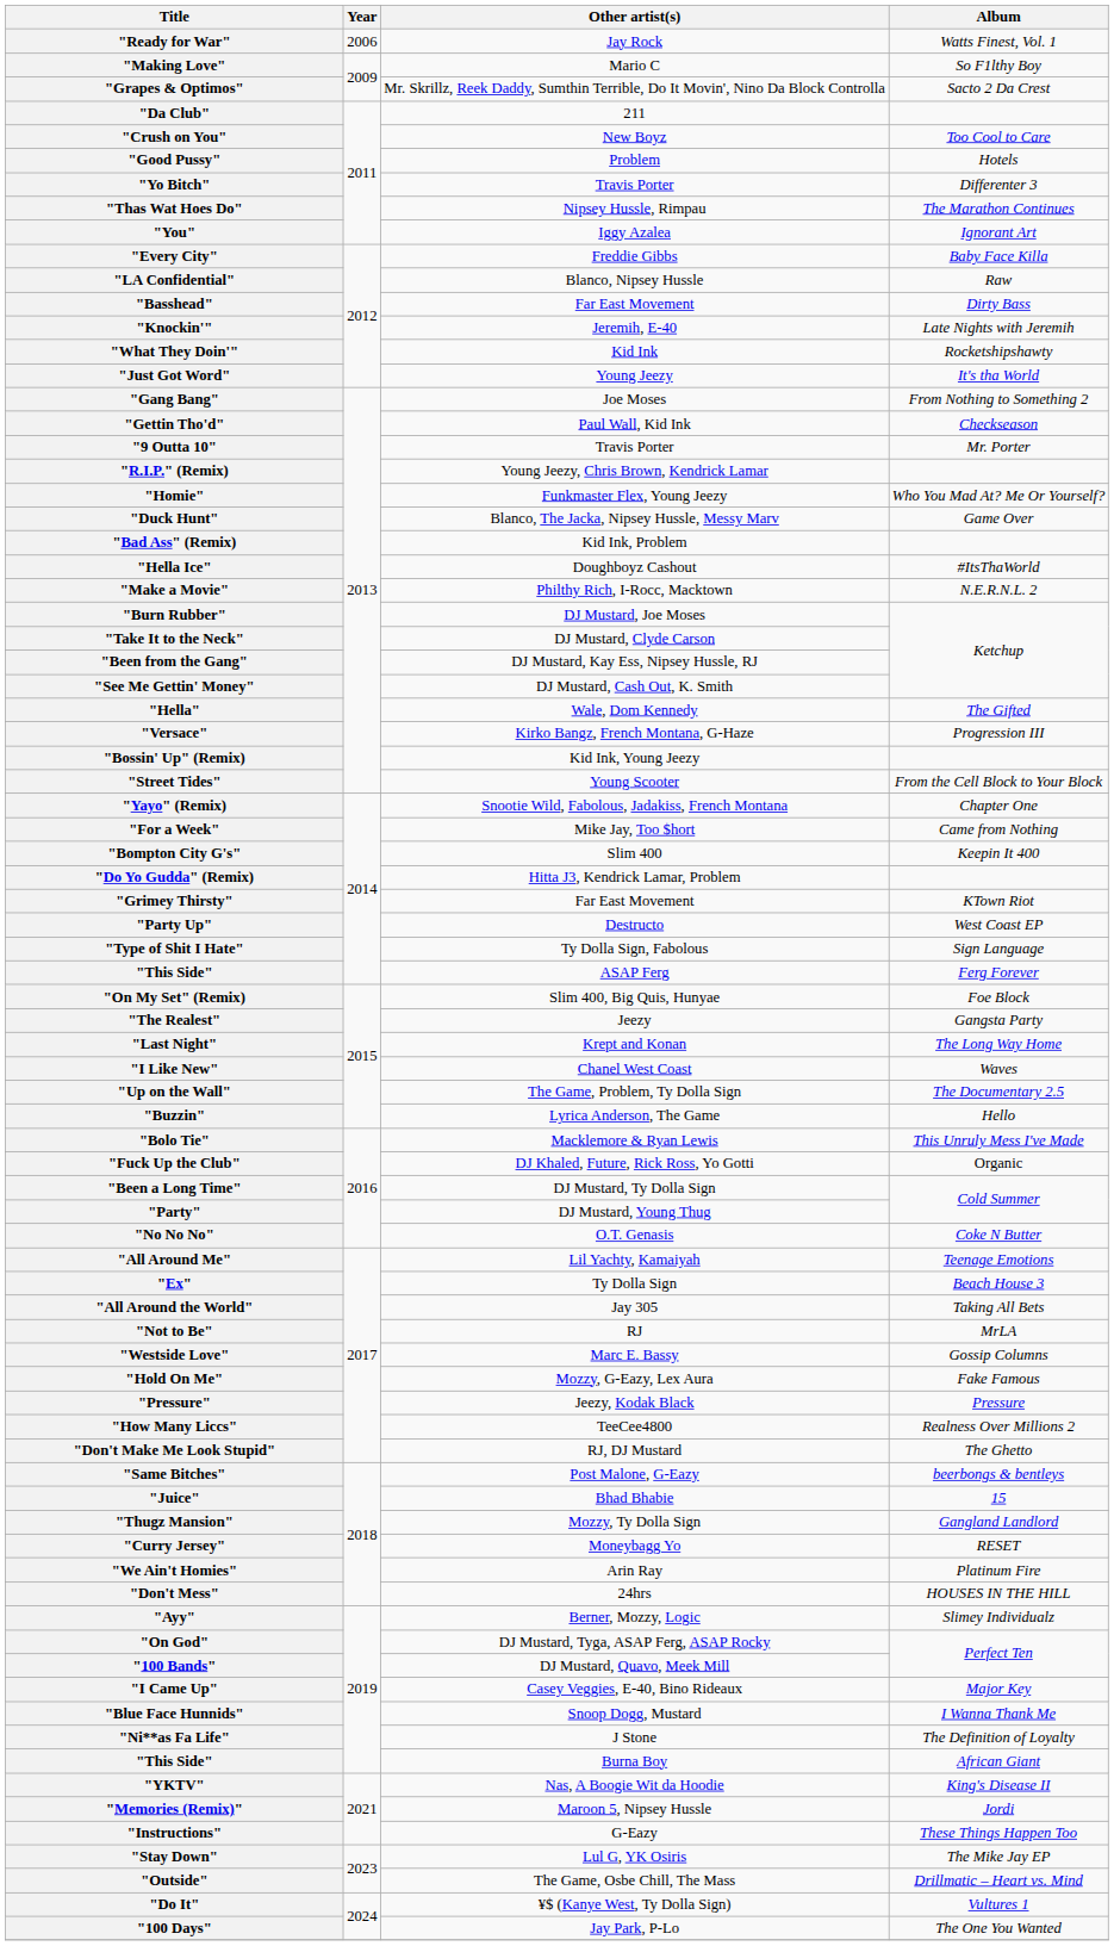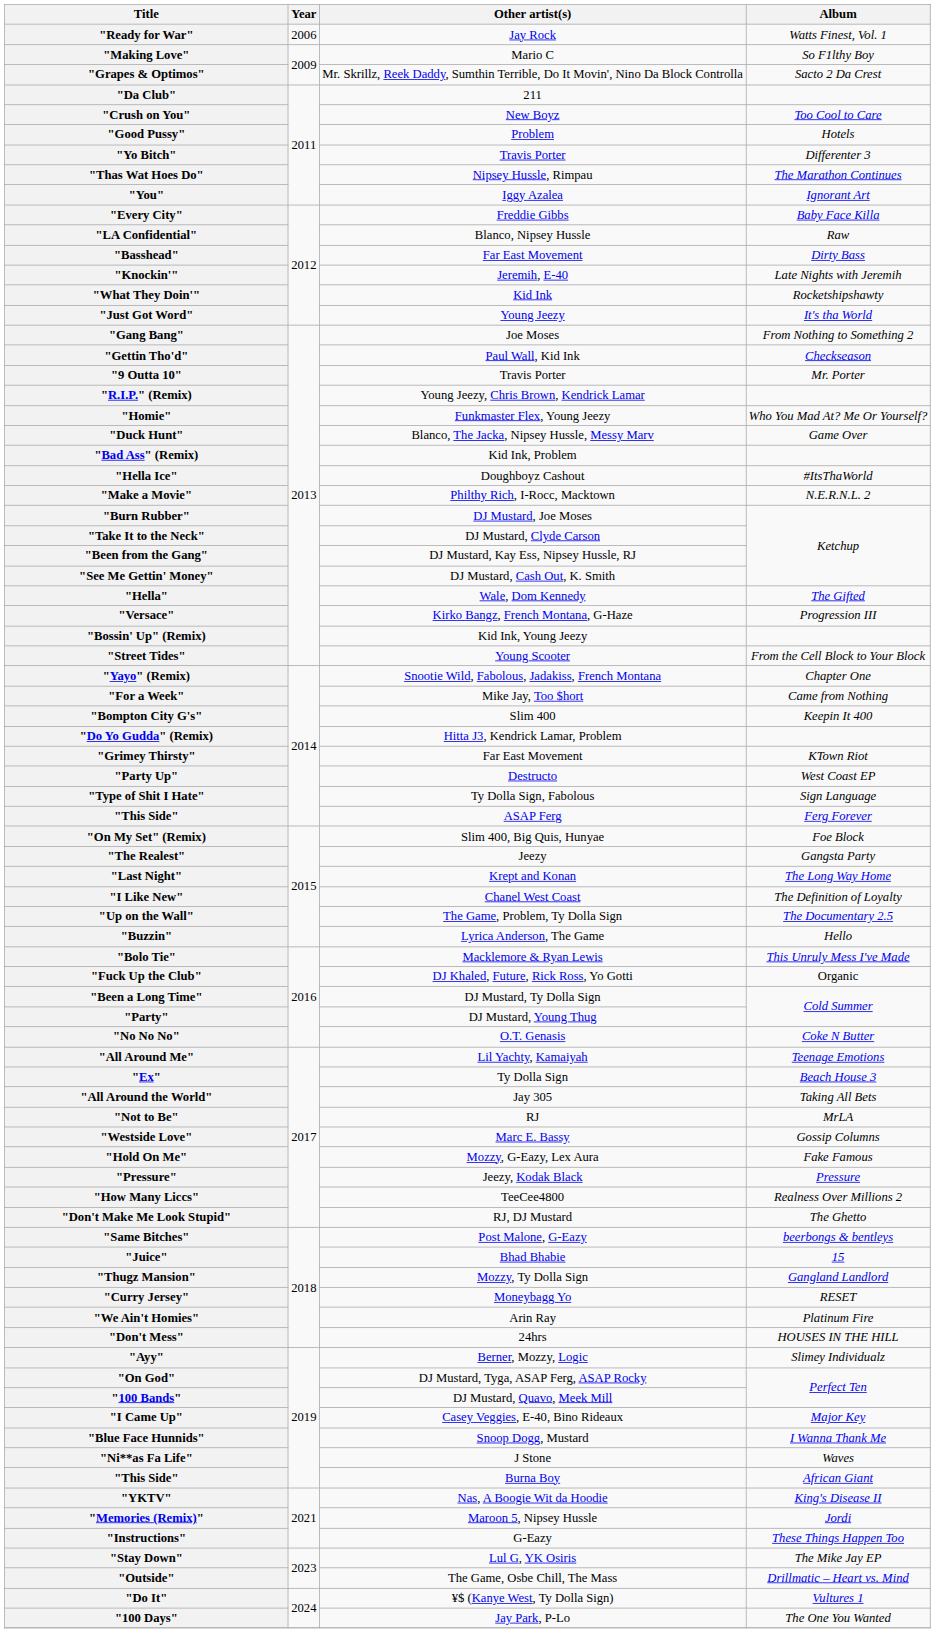"I Like New" | Album: Waves -> The Definition of Loyalty
"Ni**as Fa Life" | Album: The Definition of Loyalty -> Waves
